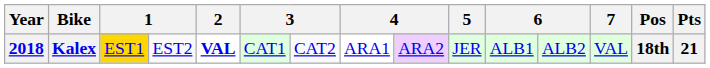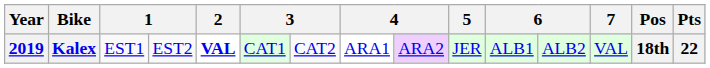Kalex | Year: 2018 -> 2019
Kalex | column 3: gold background -> no background
Kalex | Pts: 21 -> 22
